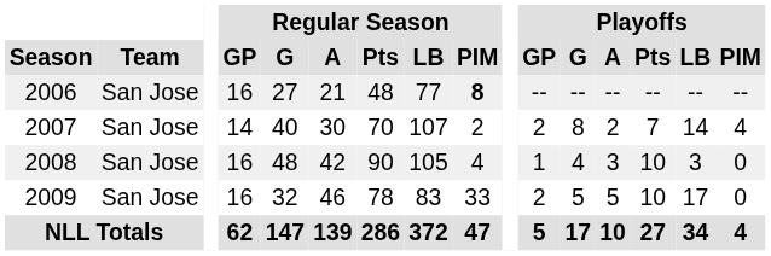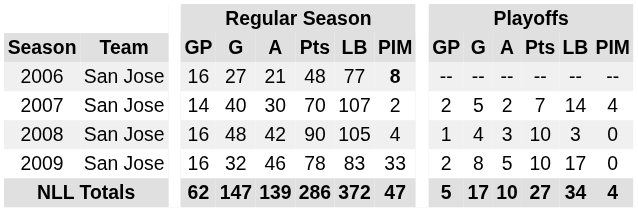2007 | Playoffs / G: 8 -> 5
2009 | Playoffs / G: 5 -> 8
